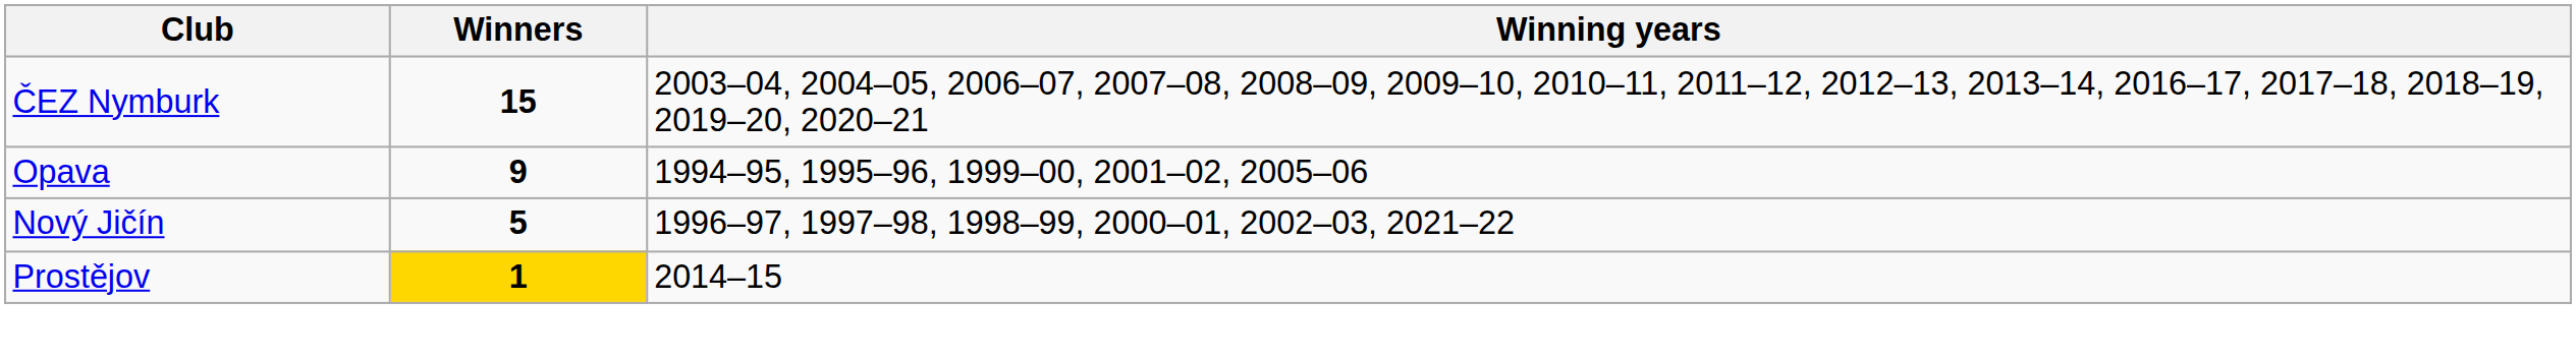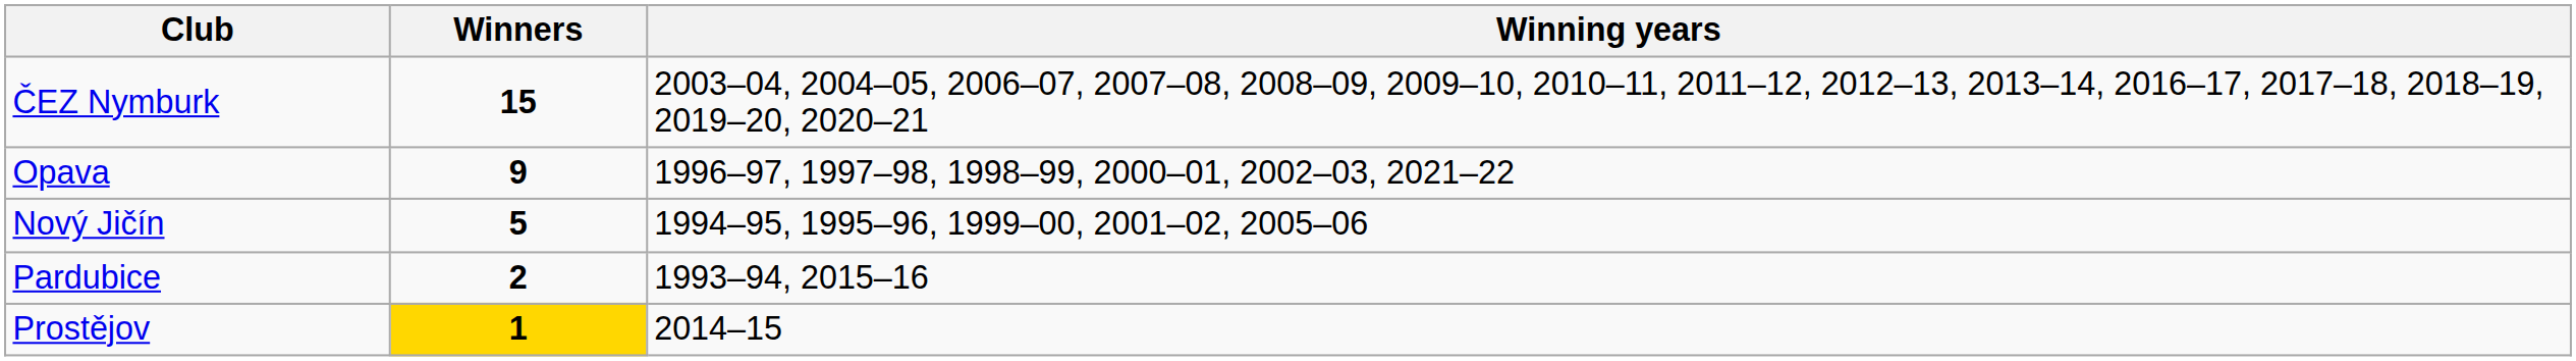Opava | Winning years: 1994–95, 1995–96, 1999–00, 2001–02, 2005–06 -> 1996–97, 1997–98, 1998–99, 2000–01, 2002–03, 2021–22
Nový Jičín | Winning years: 1996–97, 1997–98, 1998–99, 2000–01, 2002–03, 2021–22 -> 1994–95, 1995–96, 1999–00, 2001–02, 2005–06
+ row: Pardubice | 2 | 1993–94, 2015–16
